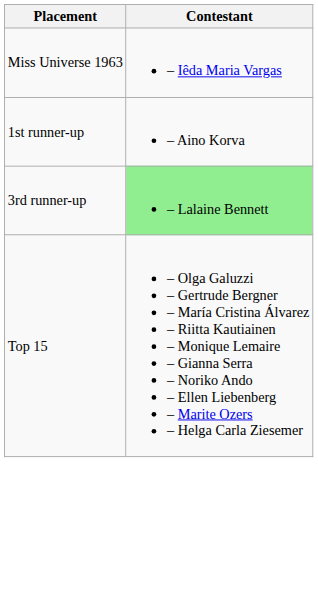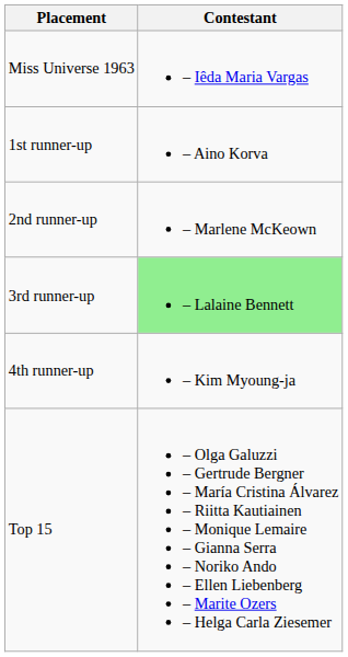+ row: 2nd runner-up | – Marlene McKeown
+ row: 4th runner-up | – Kim Myoung-ja
